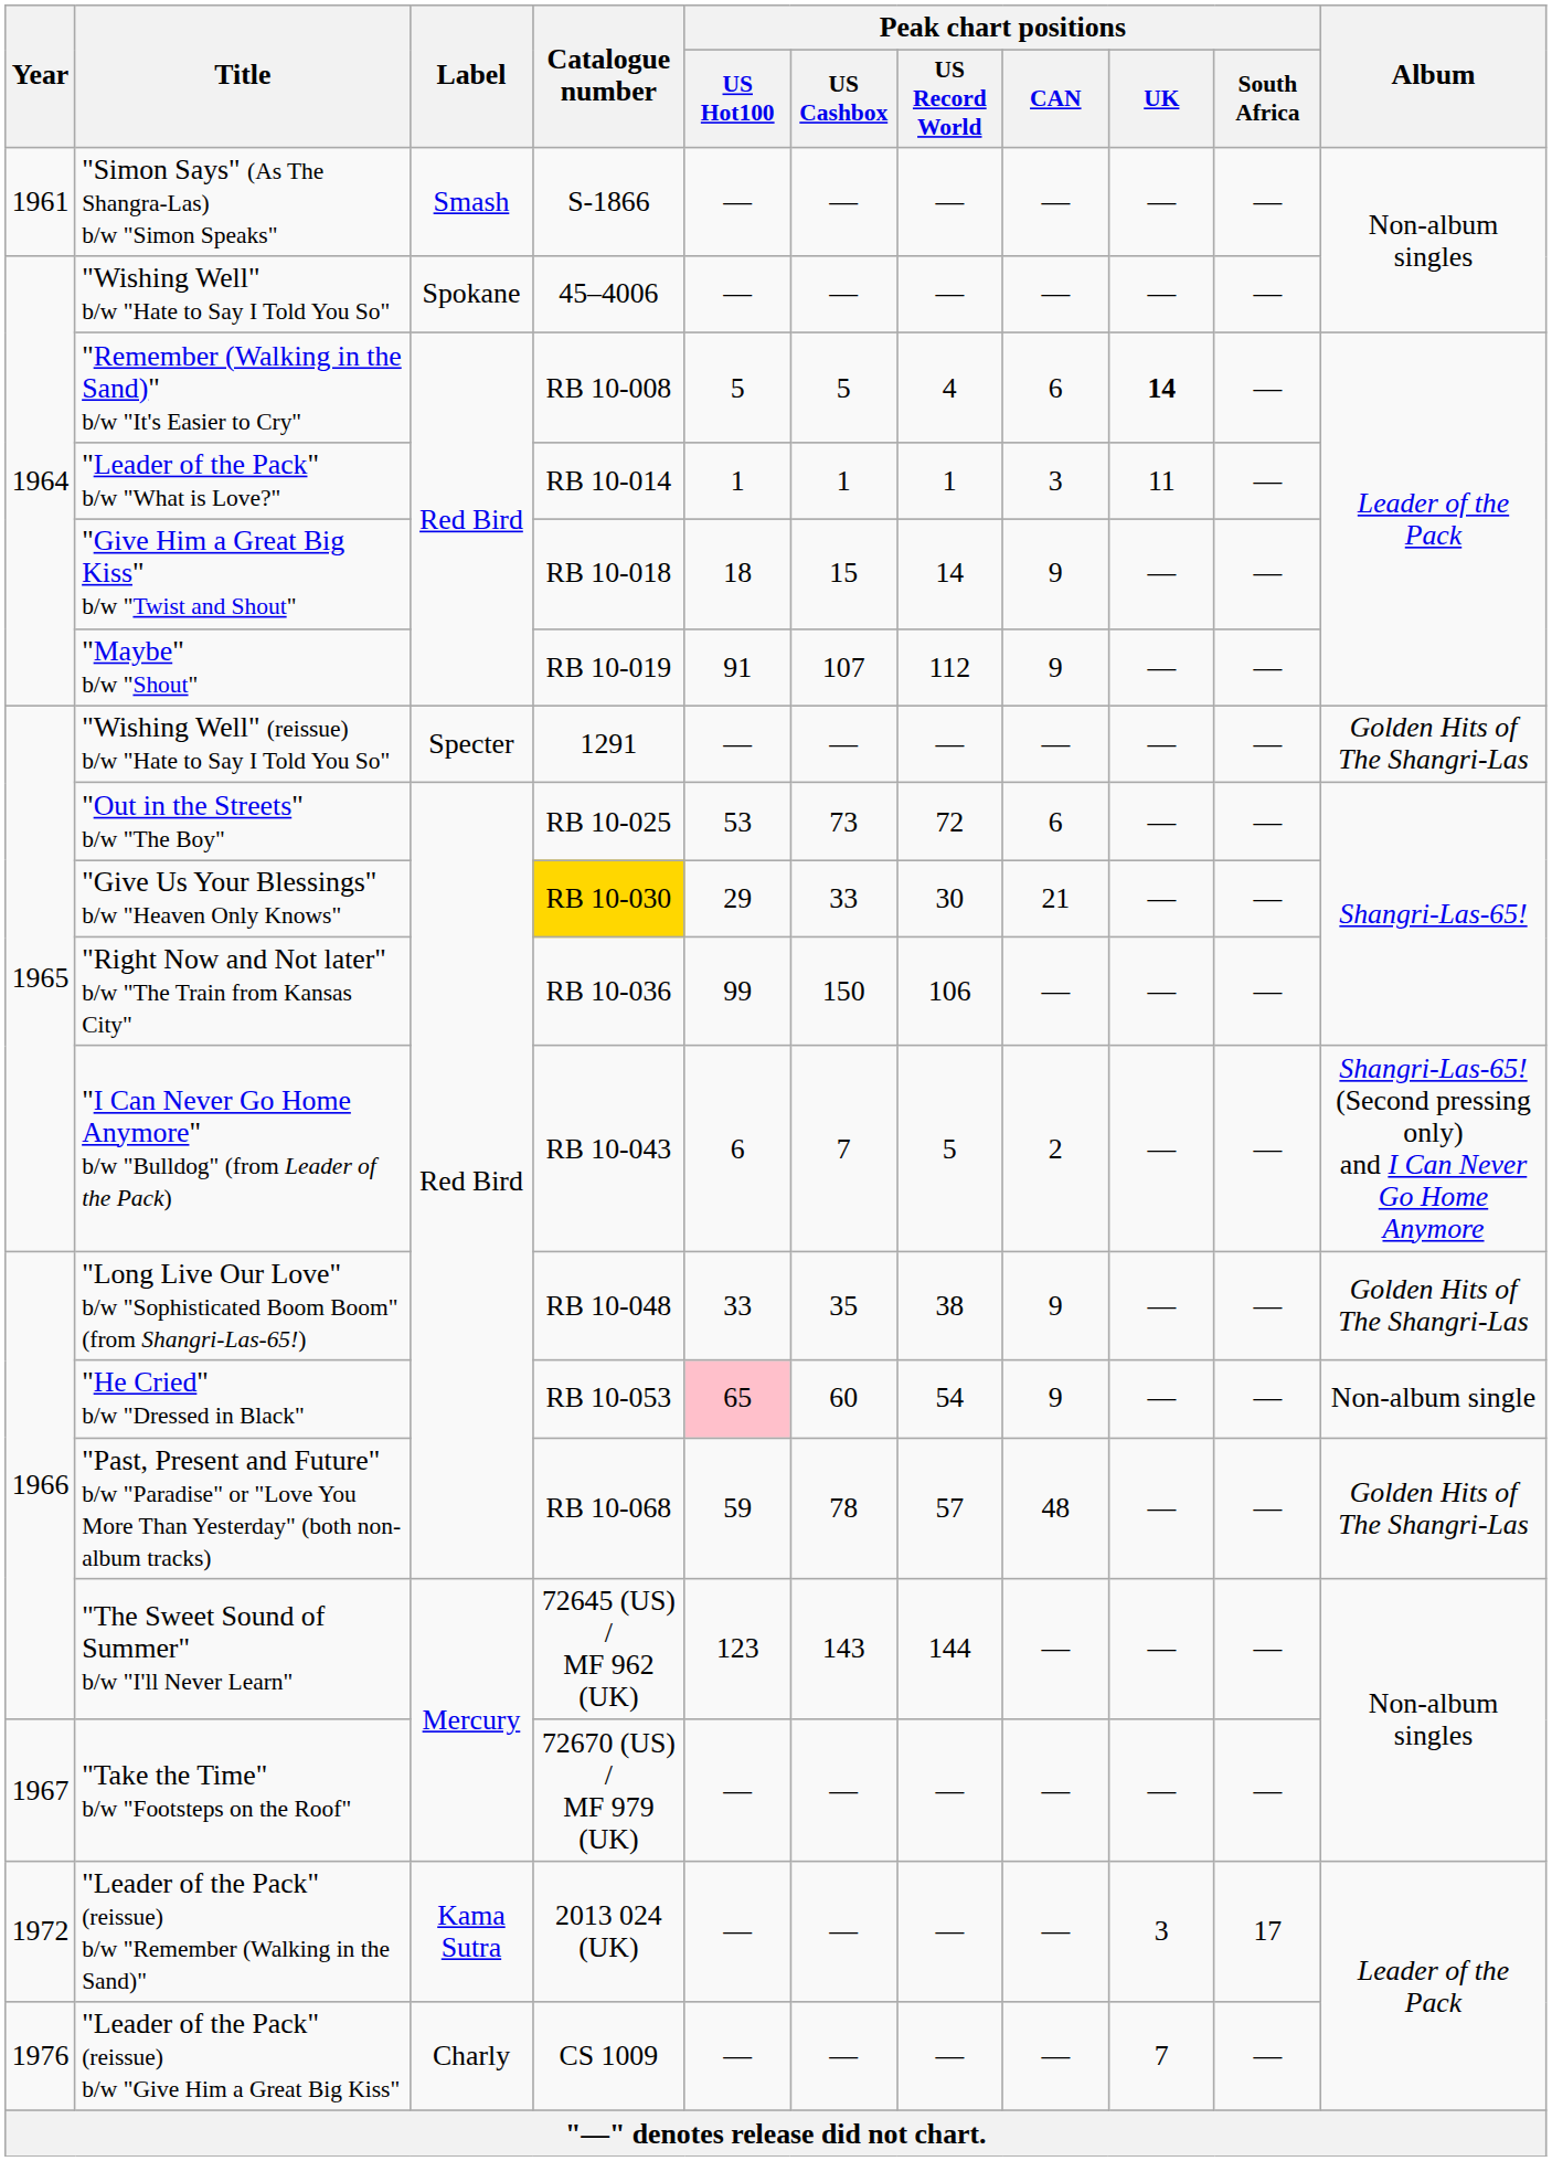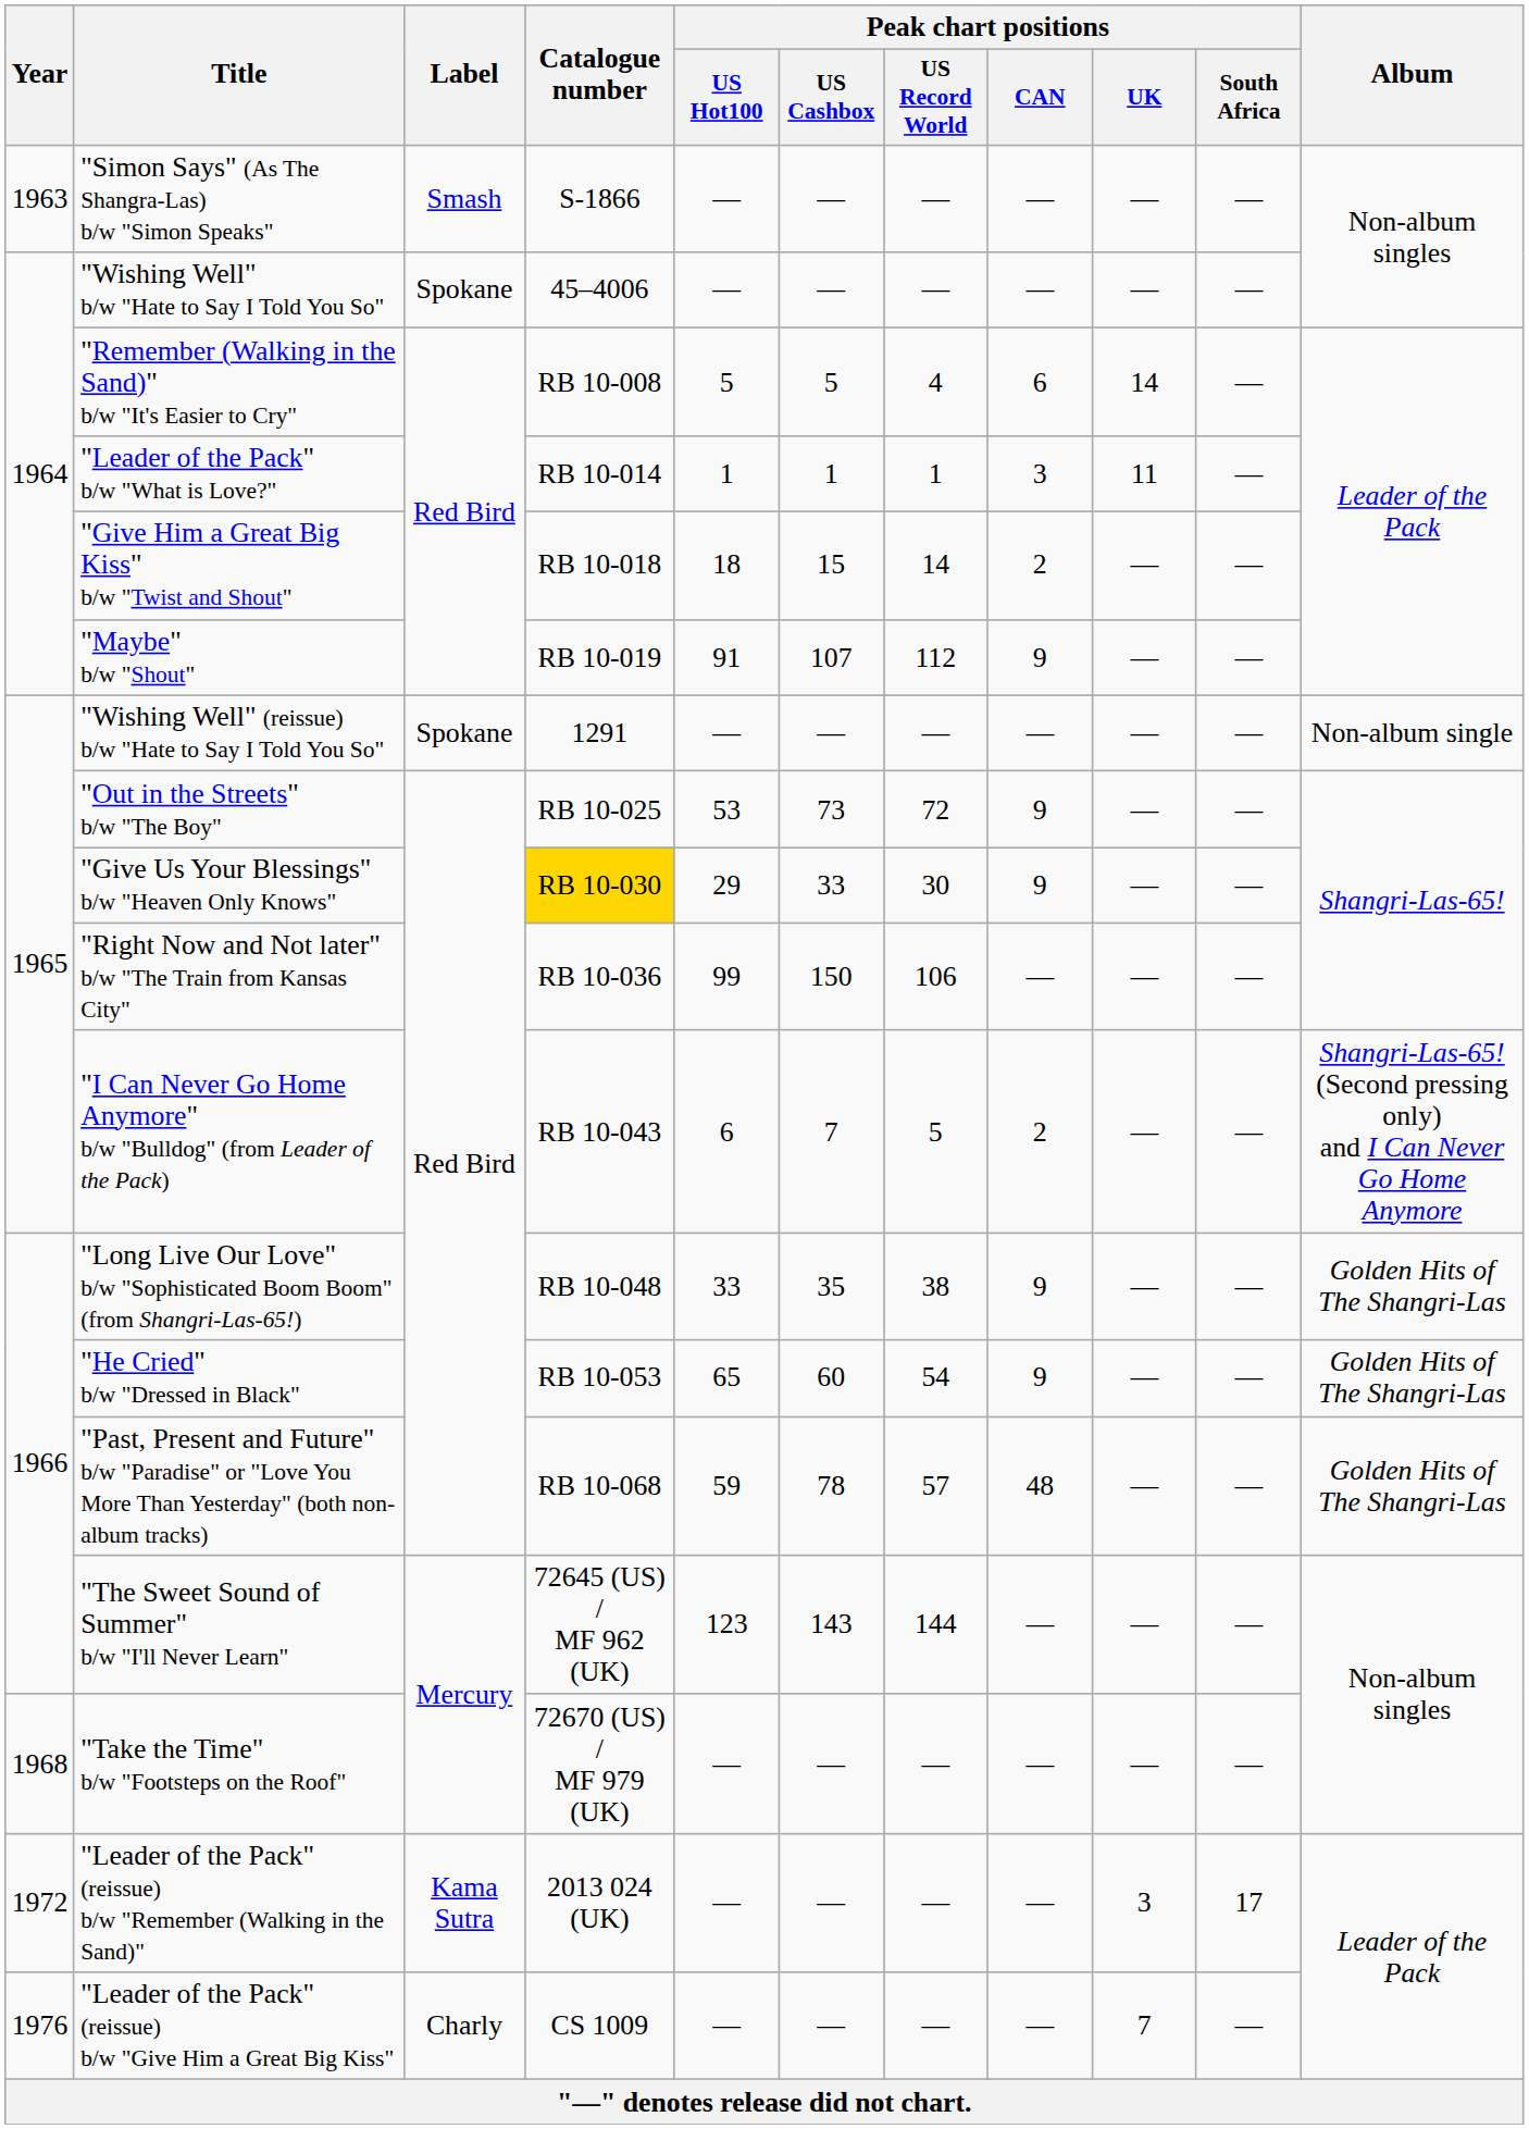"Simon Says" (As The Shangra-Las) b/w "Simon Speaks" | Year: 1961 -> 1963
"Remember (Walking in the Sand)" b/w "It's Easier to Cry" | Peak chart positions / UK: bold -> normal
"Give Him a Great Big Kiss" b/w "Twist and Shout" | Peak chart positions / CAN: 9 -> 2
"Wishing Well" (reissue) b/w "Hate to Say I Told You So" | Label: Specter -> Spokane
"Wishing Well" (reissue) b/w "Hate to Say I Told You So" | Album: Golden Hits of The Shangri-Las -> Non-album single
"Out in the Streets" b/w "The Boy" | Peak chart positions / CAN: 6 -> 9
"Give Us Your Blessings" b/w "Heaven Only Knows" | Peak chart positions / CAN: 21 -> 9
"He Cried" b/w "Dressed in Black" | Peak chart positions / US Hot100: pink background -> no background
"He Cried" b/w "Dressed in Black" | Album: Non-album single -> Golden Hits of The Shangri-Las
"Take the Time" b/w "Footsteps on the Roof" | Year: 1967 -> 1968
